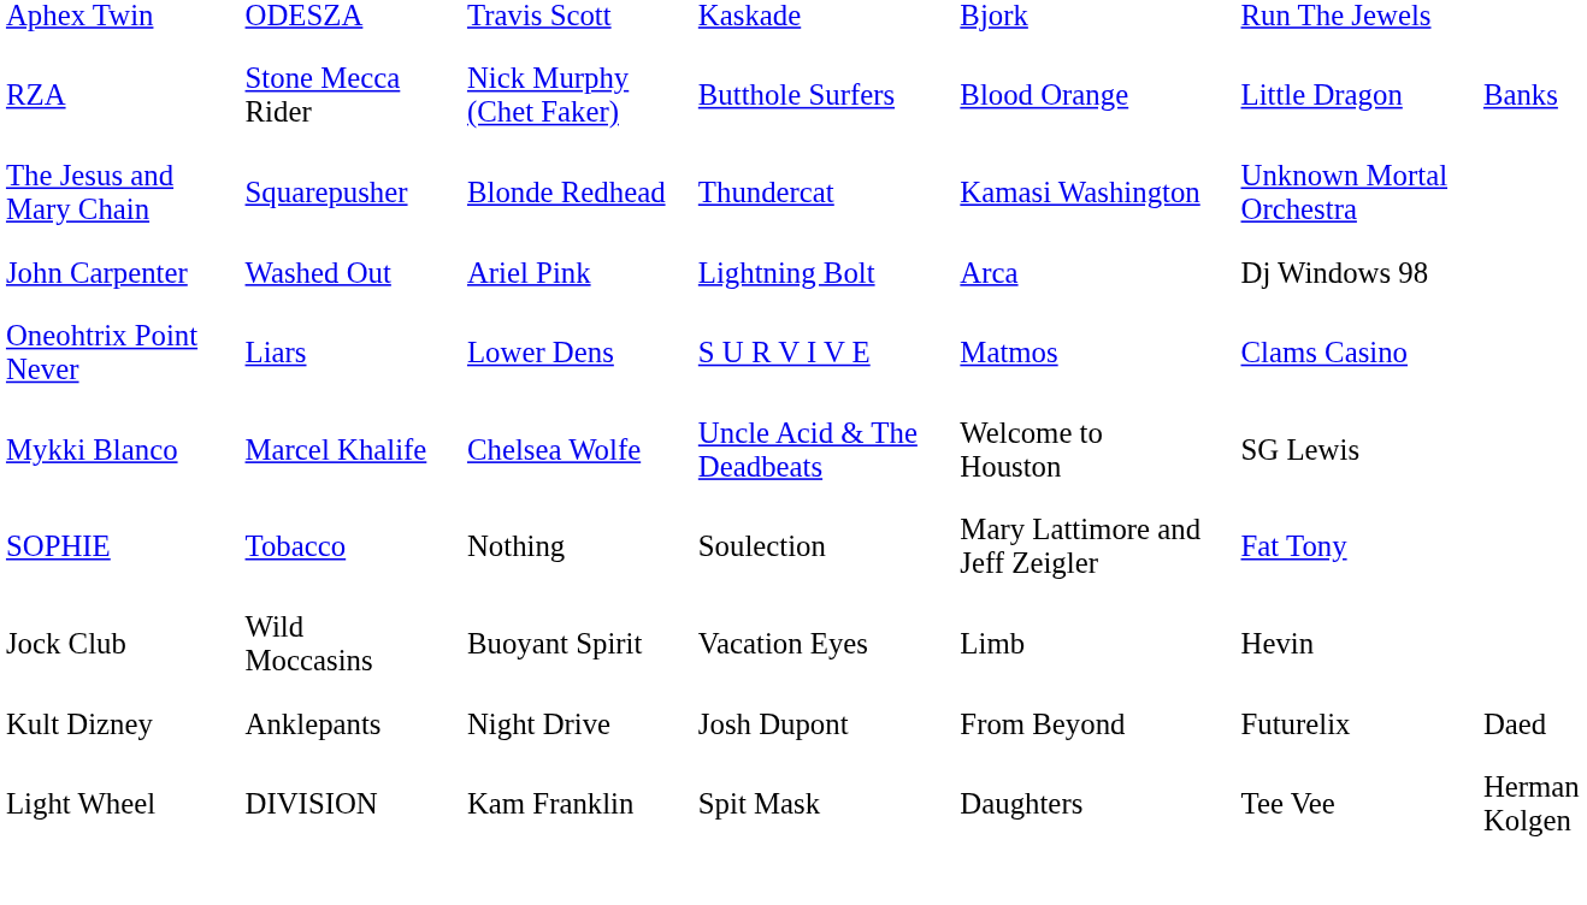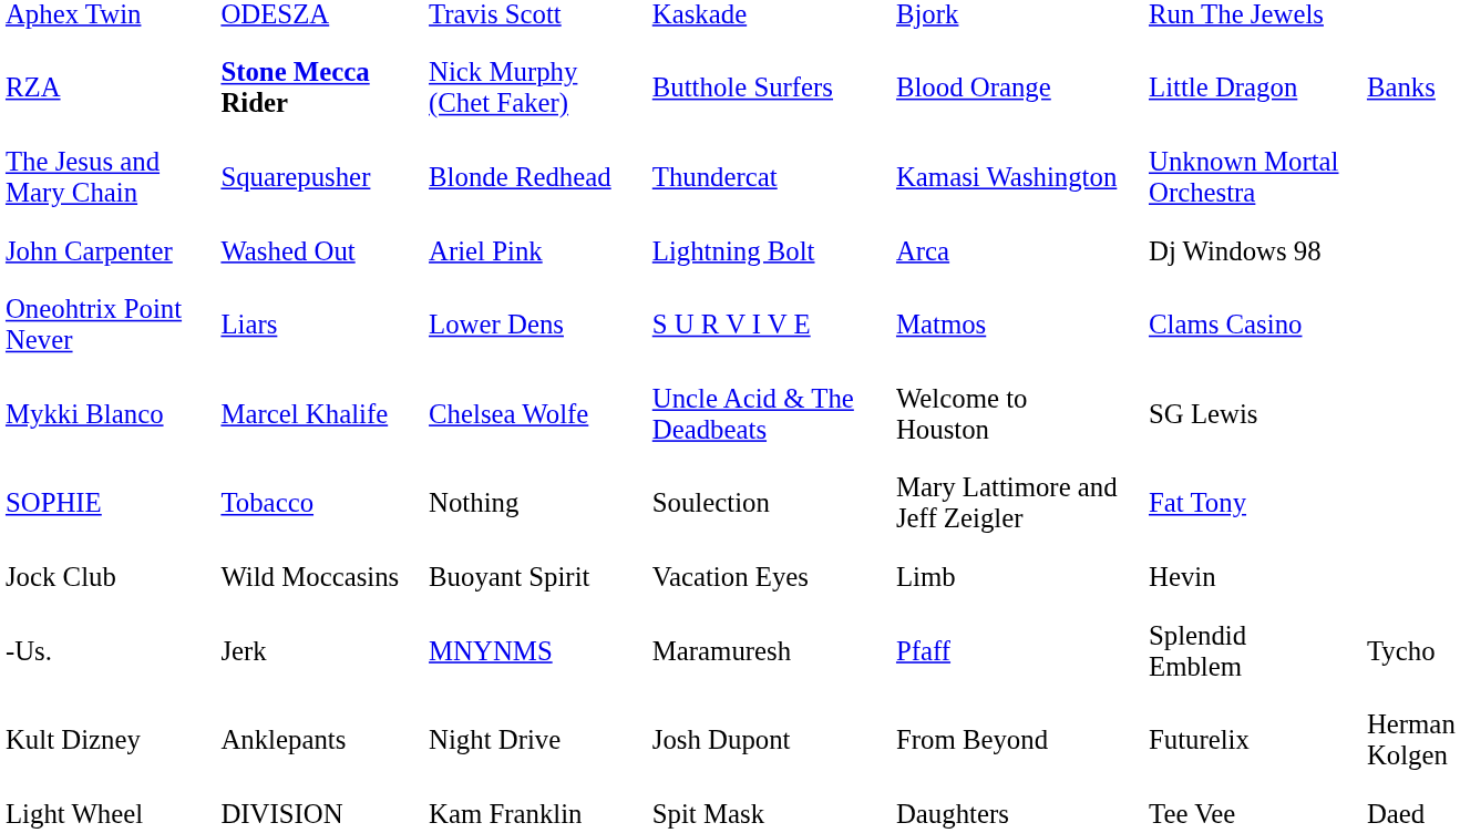RZA | column 2: normal -> bold
+ row: -Us. | Jerk | MNYNMS | Maramuresh | Pfaff | Splendid Emblem | Tycho
Kult Dizney | column 7: Daed -> Herman Kolgen
Light Wheel | column 7: Herman Kolgen -> Daed
